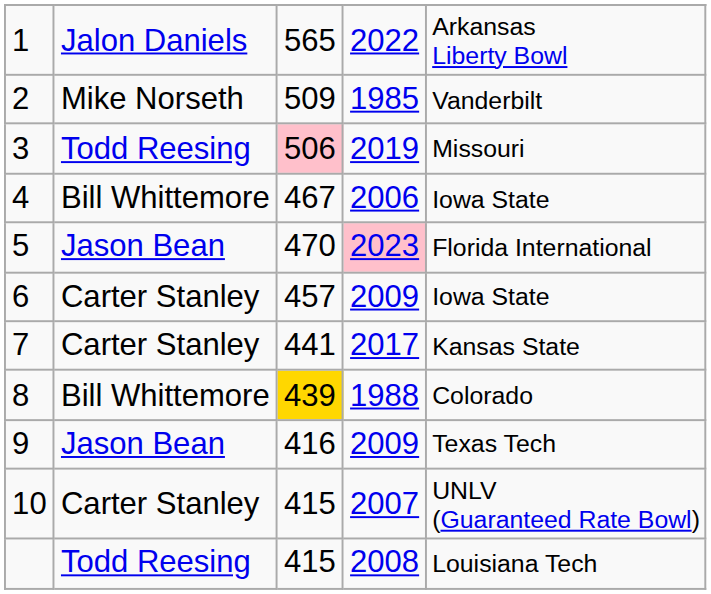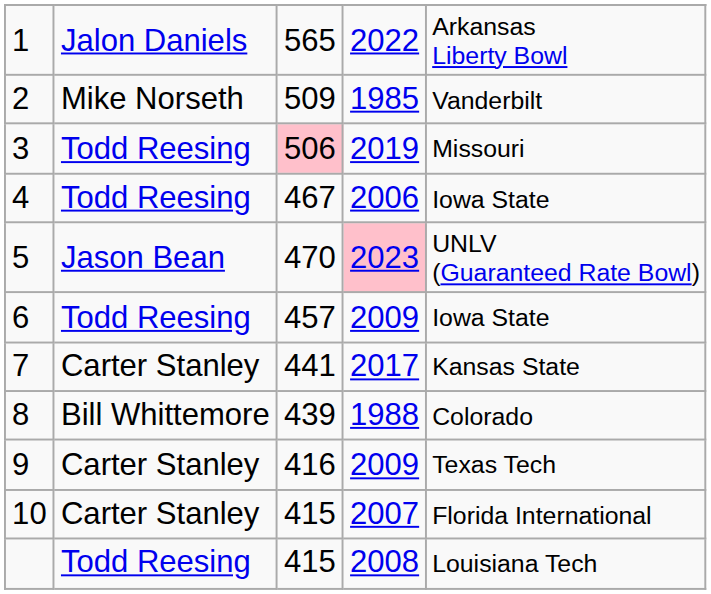4 | column 2: Bill Whittemore -> Todd Reesing
5 | column 5: Florida International -> UNLV (Guaranteed Rate Bowl)
6 | column 2: Carter Stanley -> Todd Reesing
8 | column 3: gold background -> no background
9 | column 2: Jason Bean -> Carter Stanley
10 | column 5: UNLV (Guaranteed Rate Bowl) -> Florida International
